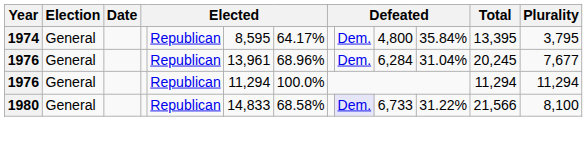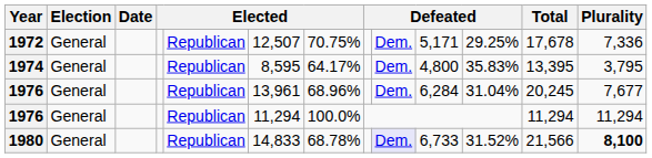+ row: 1972 | General | Republican | 12,507 | 70.75% | Dem. | 5,171 | 29.25% | 17,678 | 7,336
1974 | column 11: 35.84% -> 35.83%
1980 | column 7: 68.58% -> 68.78%
1980 | column 11: 31.22% -> 31.52%
1980 | Plurality: normal -> bold
